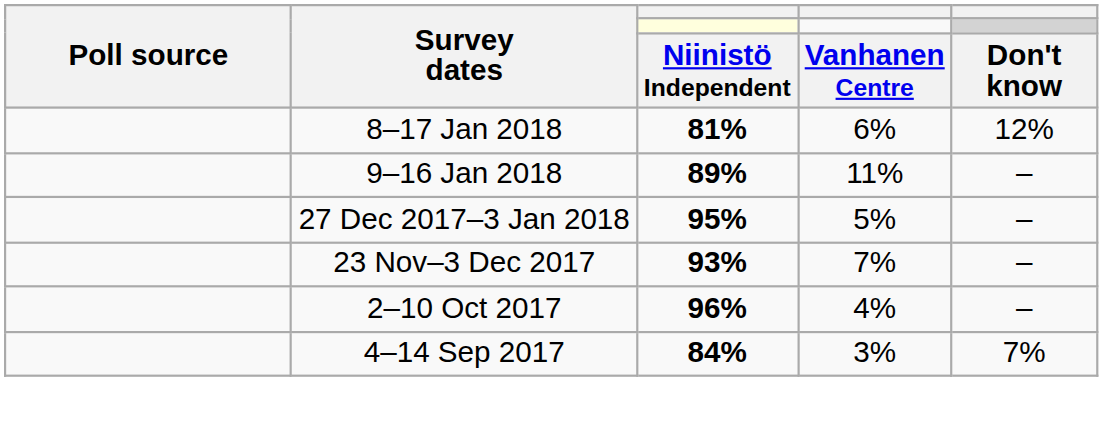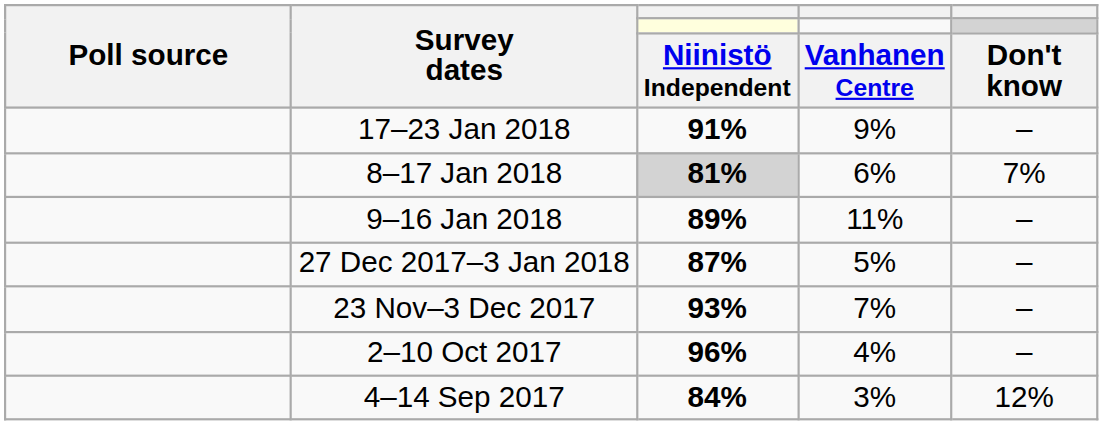+ row: 17–23 Jan 2018 | 91% | 9% | –
8–17 Jan 2018 | column 3: no background -> lightgrey background
8–17 Jan 2018 | column 5: 12% -> 7%
27 Dec 2017–3 Jan 2018 | column 3: 95% -> 87%
4–14 Sep 2017 | column 5: 7% -> 12%
